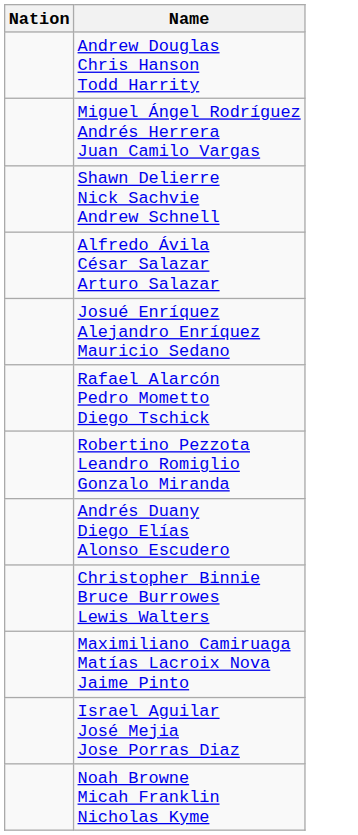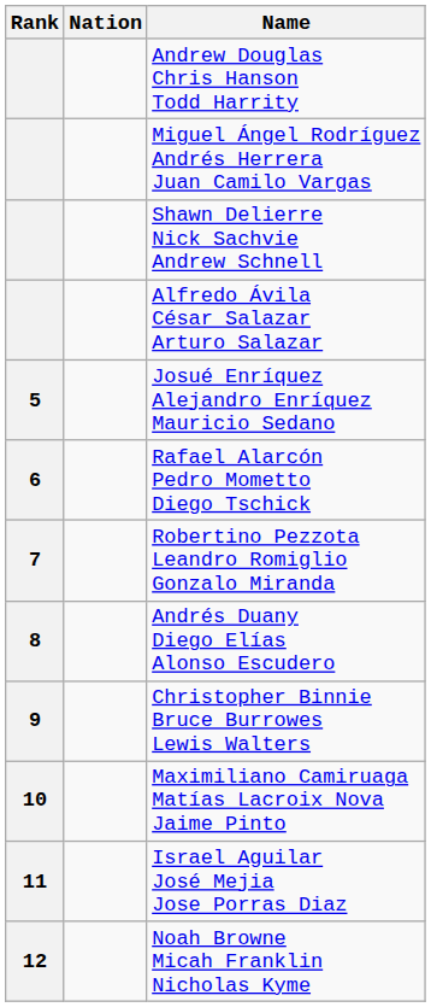+ column: Rank | 5 | 6 | 7 | 8 | 9 | 10 | 11 | 12
